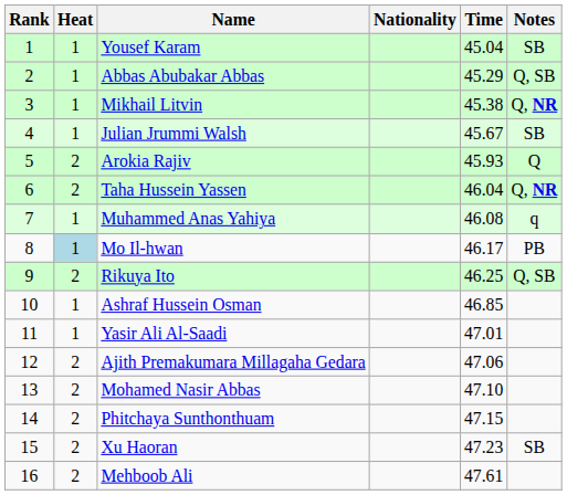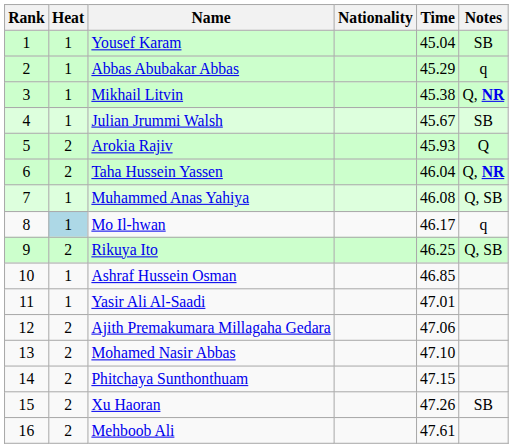Abbas Abubakar Abbas | Notes: Q, SB -> q
Muhammed Anas Yahiya | Notes: q -> Q, SB
Mo Il-hwan | Notes: PB -> q
Xu Haoran | Time: 47.23 -> 47.26
